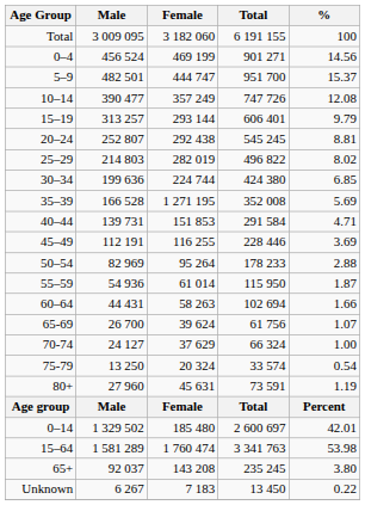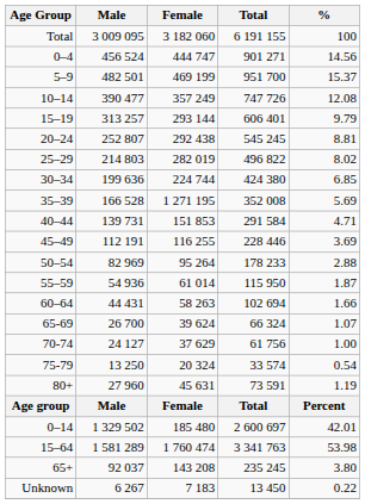0–4 | Female: 469 199 -> 444 747
5–9 | Female: 444 747 -> 469 199
65-69 | Total: 61 756 -> 66 324
70-74 | Total: 66 324 -> 61 756
